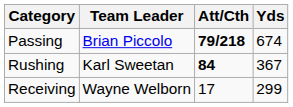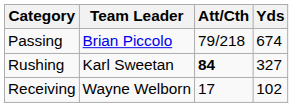Passing | Att/Cth: bold -> normal
Rushing | Yds: 367 -> 327
Receiving | Yds: 299 -> 102
